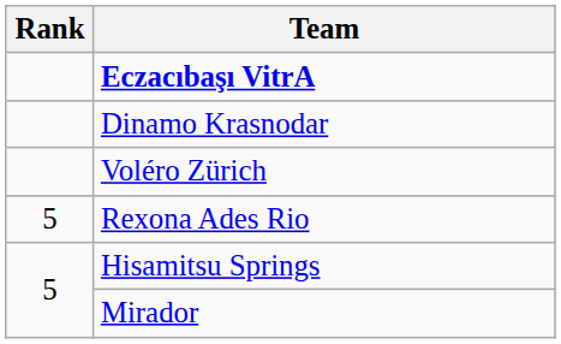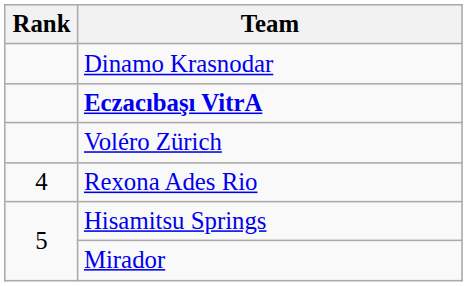rows swapped: Eczacıbaşı VitrA <-> Dinamo Krasnodar
Rexona Ades Rio | Rank: 5 -> 4
